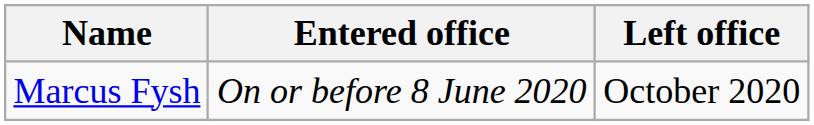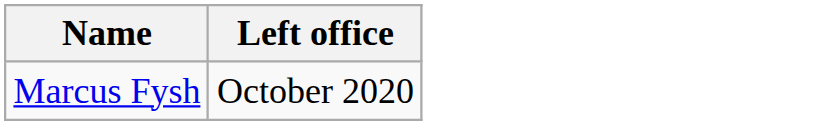- column: Entered office | On or before 8 June 2020
